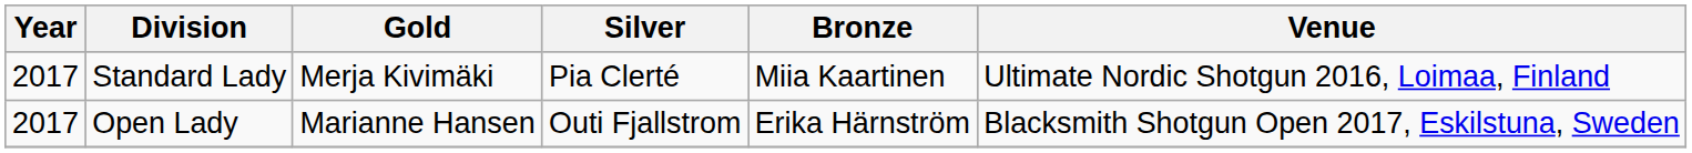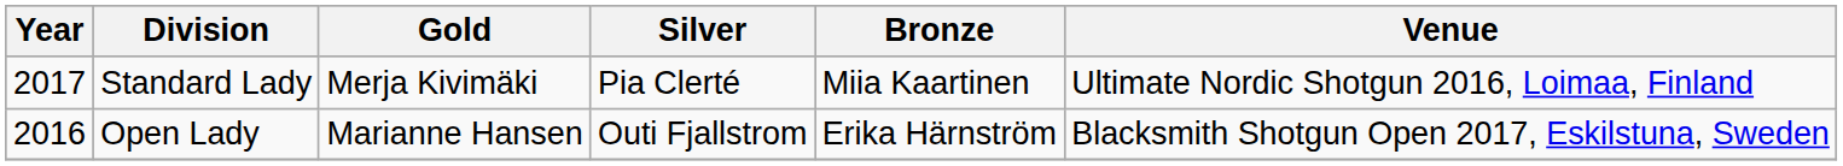Open Lady | Year: 2017 -> 2016
